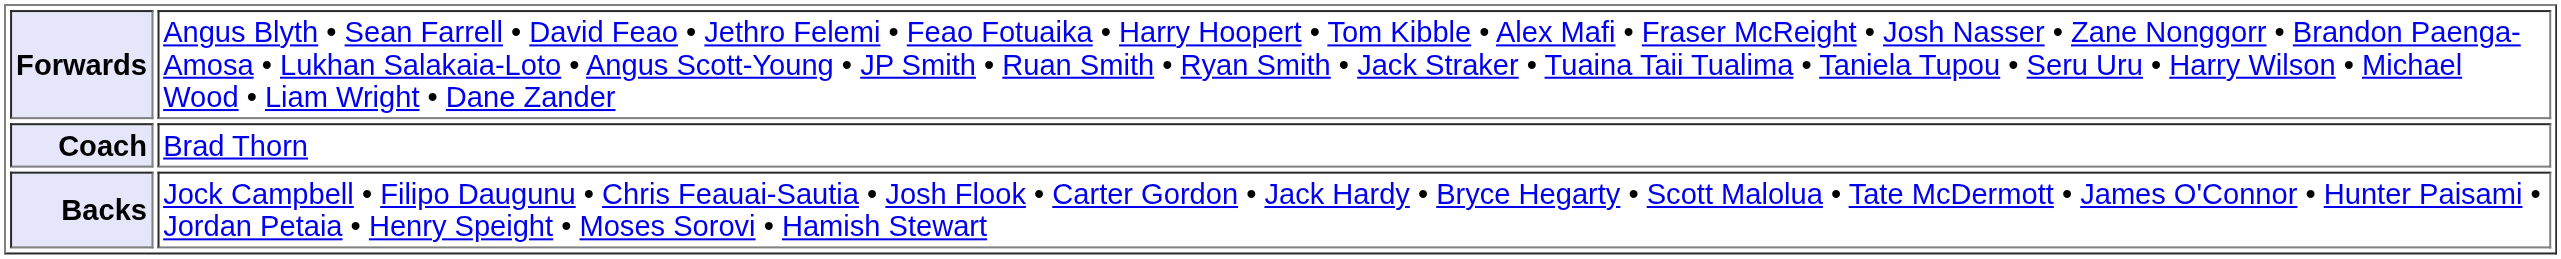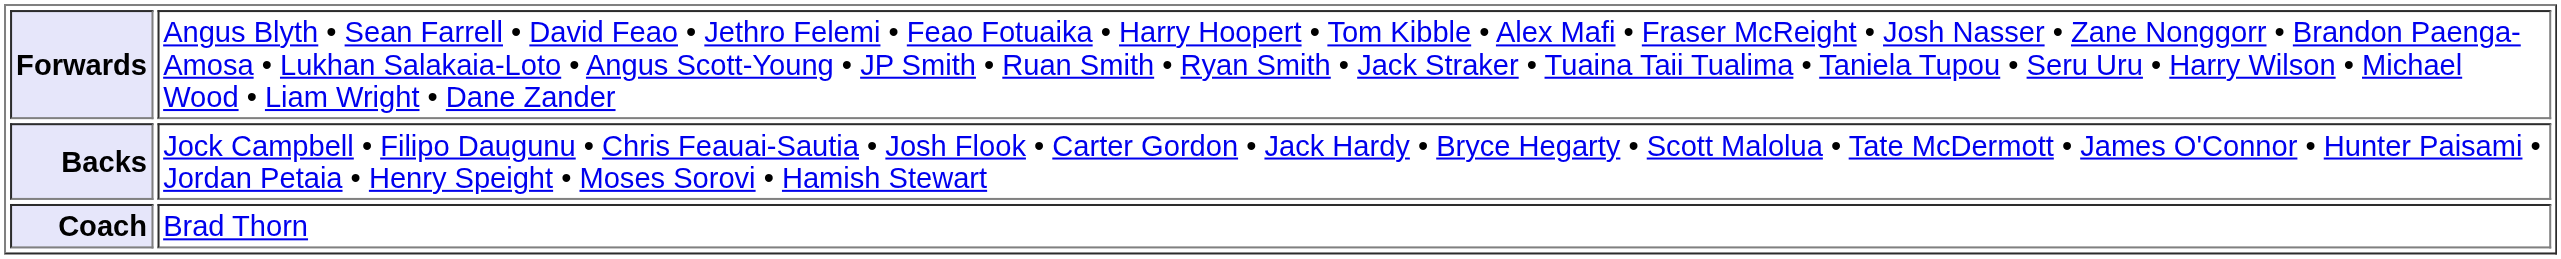rows swapped: Backs <-> Coach
